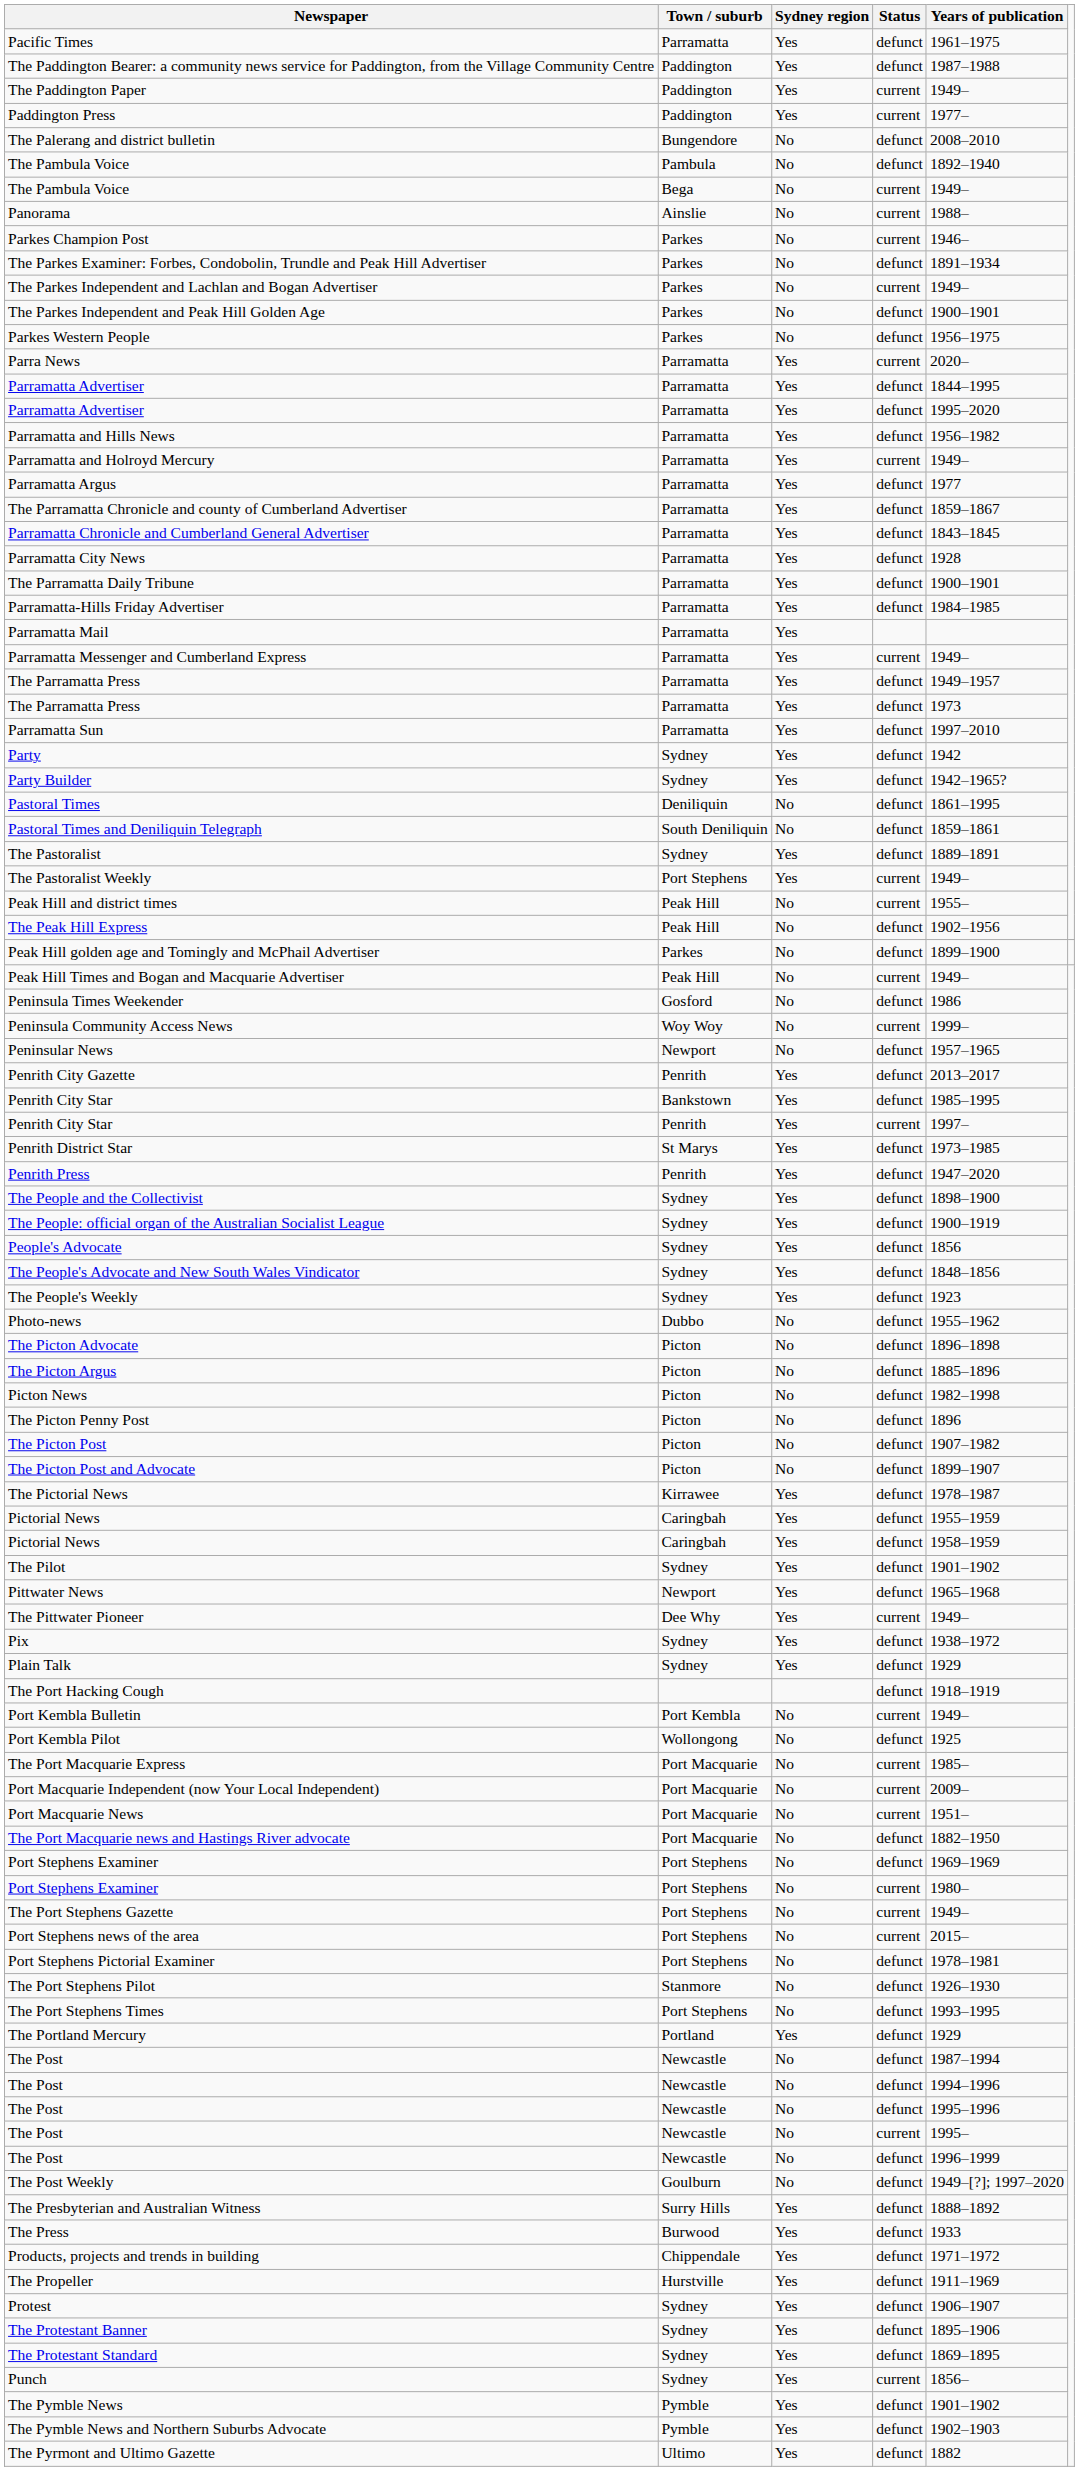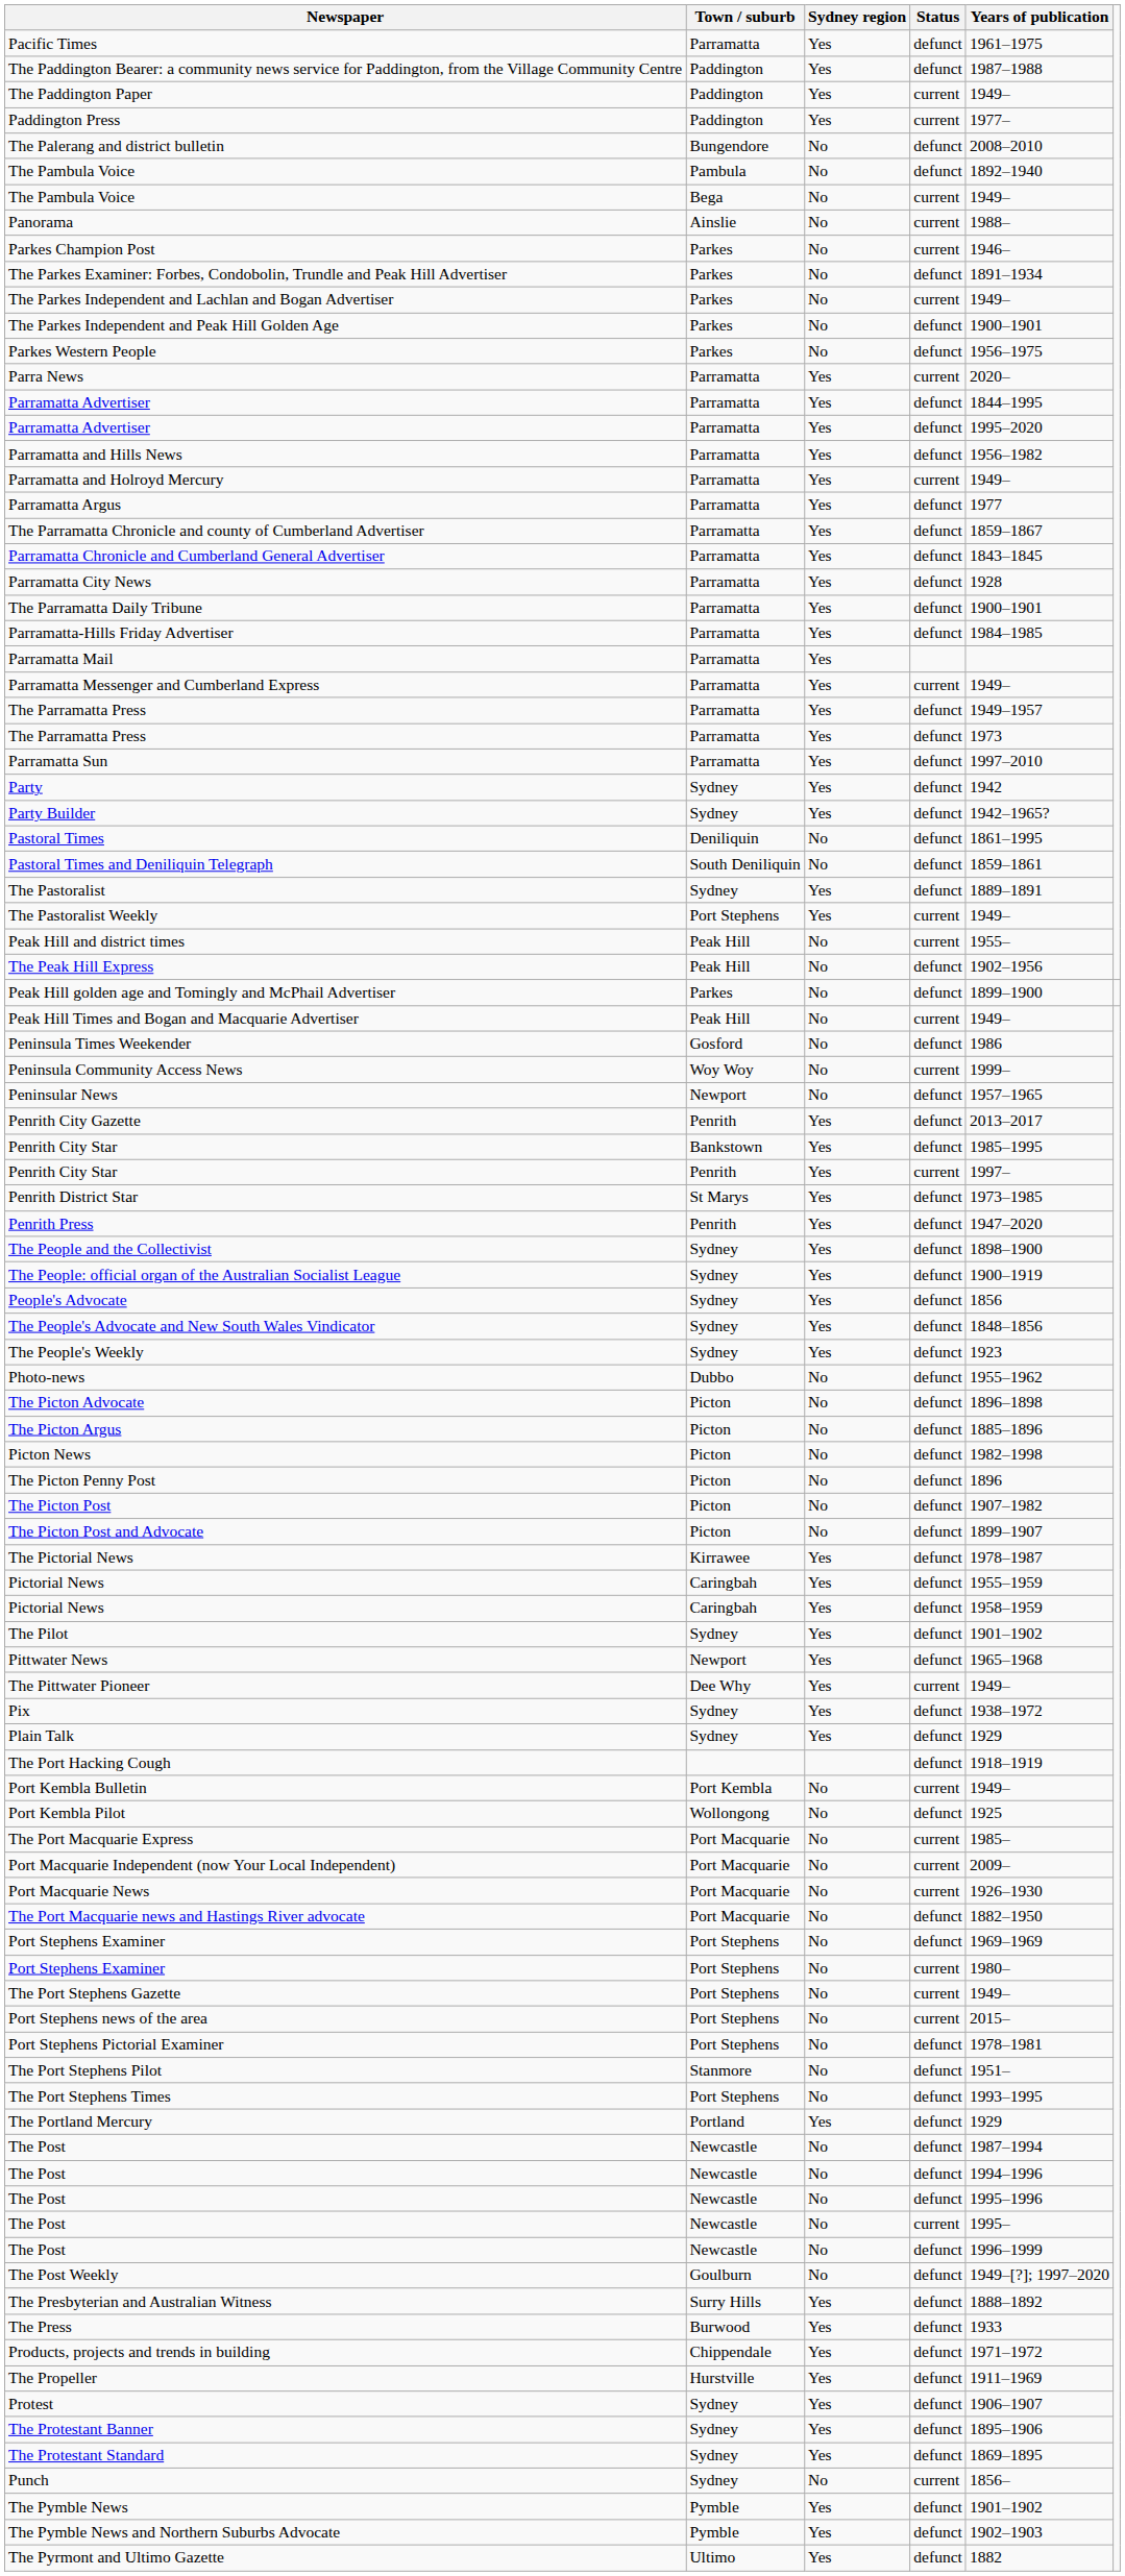Port Macquarie News | Years of publication: 1951– -> 1926–1930
The Port Stephens Pilot | Years of publication: 1926–1930 -> 1951–
Punch | Sydney region: Yes -> No
